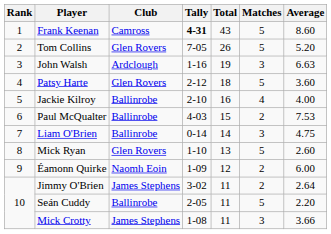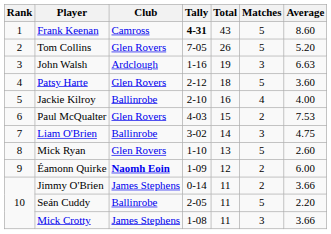Paul McQualter | Club: Ballinrobe -> Glen Rovers
Liam O'Brien | Tally: 0-14 -> 3-02
Éamonn Quirke | Club: normal -> bold
Jimmy O'Brien | Tally: 3-02 -> 0-14
Jimmy O'Brien | Average: 2.64 -> 3.66
